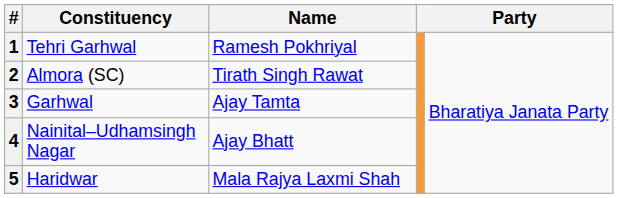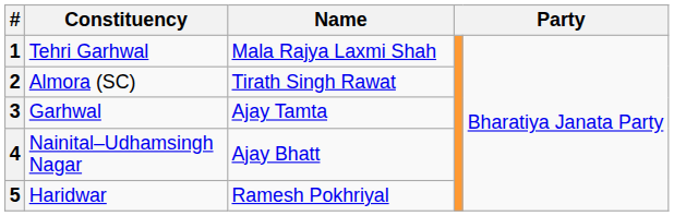1 | Name: Ramesh Pokhriyal -> Mala Rajya Laxmi Shah
5 | Name: Mala Rajya Laxmi Shah -> Ramesh Pokhriyal
